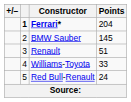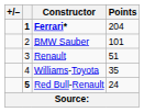BMW Sauber | Points: 145 -> 101
Williams-Toyota | Points: 33 -> 35
Red Bull-Renault | column 2: normal -> bold
